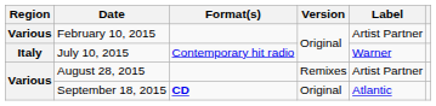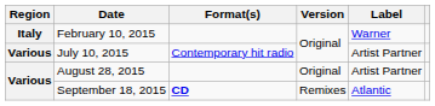February 10, 2015 | Region: Various -> Italy
February 10, 2015 | Label: Artist Partner -> Warner
July 10, 2015 | Region: Italy -> Various
July 10, 2015 | Label: Warner -> Artist Partner
August 28, 2015 | Version: Remixes -> Original
September 18, 2015 | Version: Original -> Remixes
